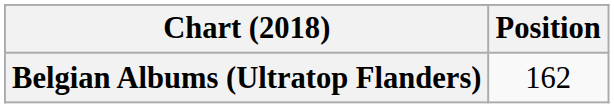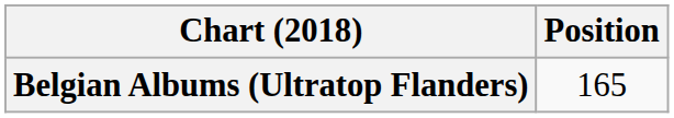Belgian Albums (Ultratop Flanders) | Position: 162 -> 165
